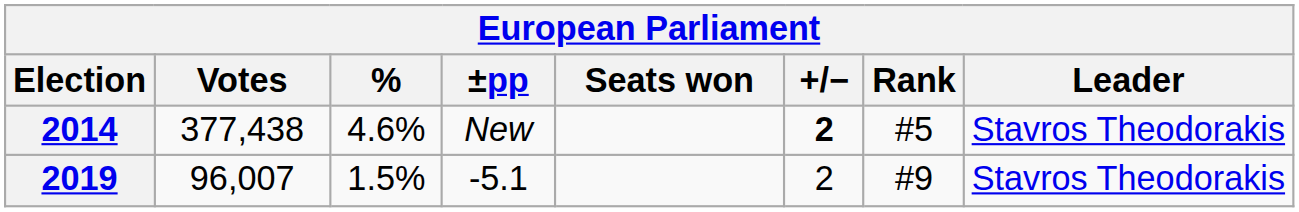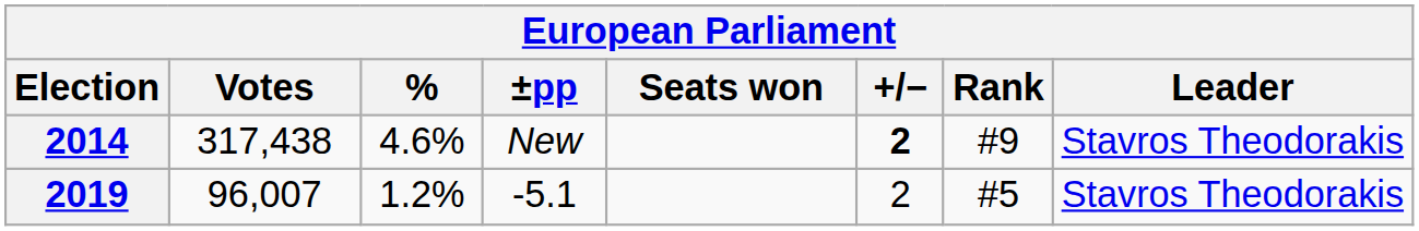2014 | Votes: 377,438 -> 317,438
2014 | Rank: #5 -> #9
2019 | %: 1.5% -> 1.2%
2019 | Rank: #9 -> #5
